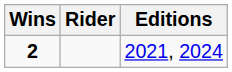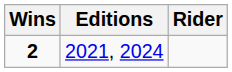columns swapped: Rider <-> Editions
